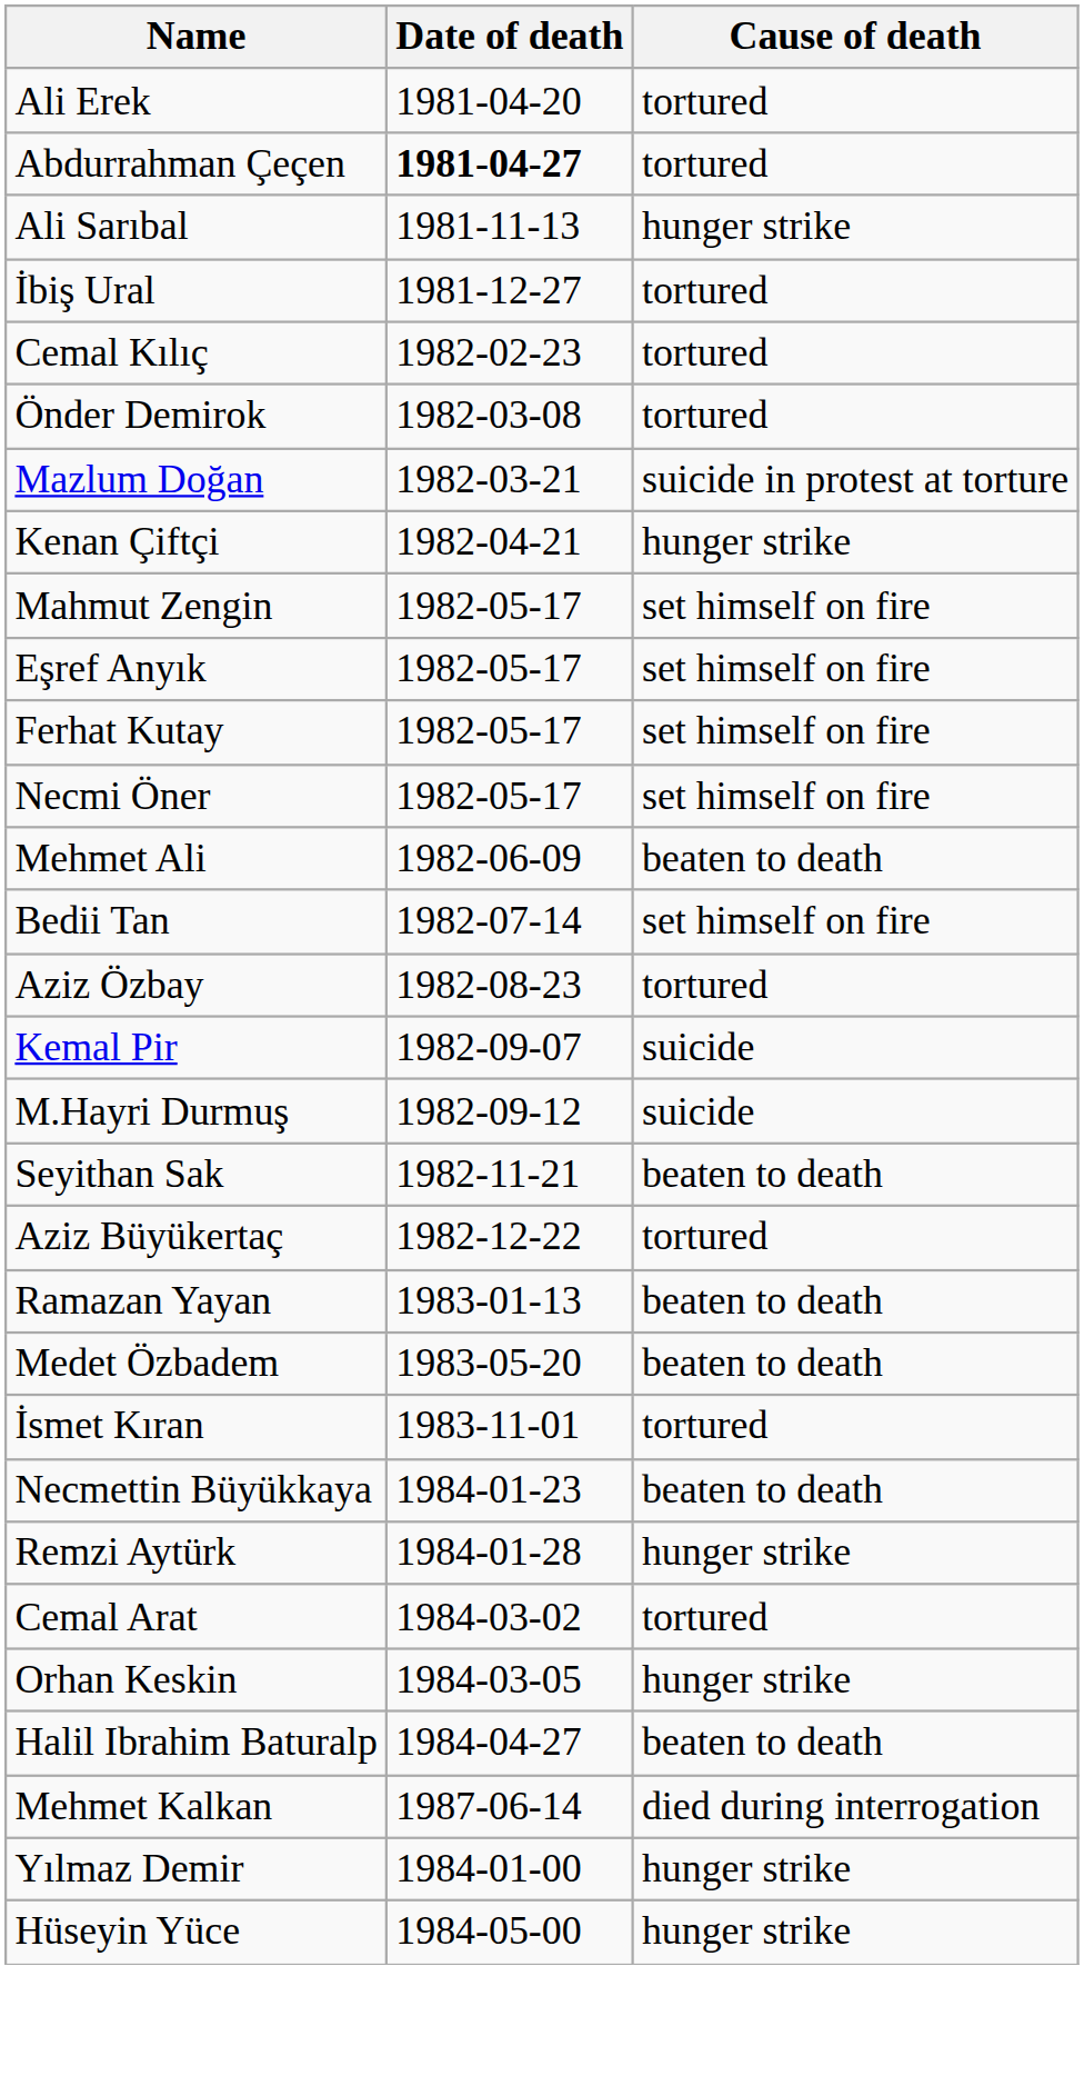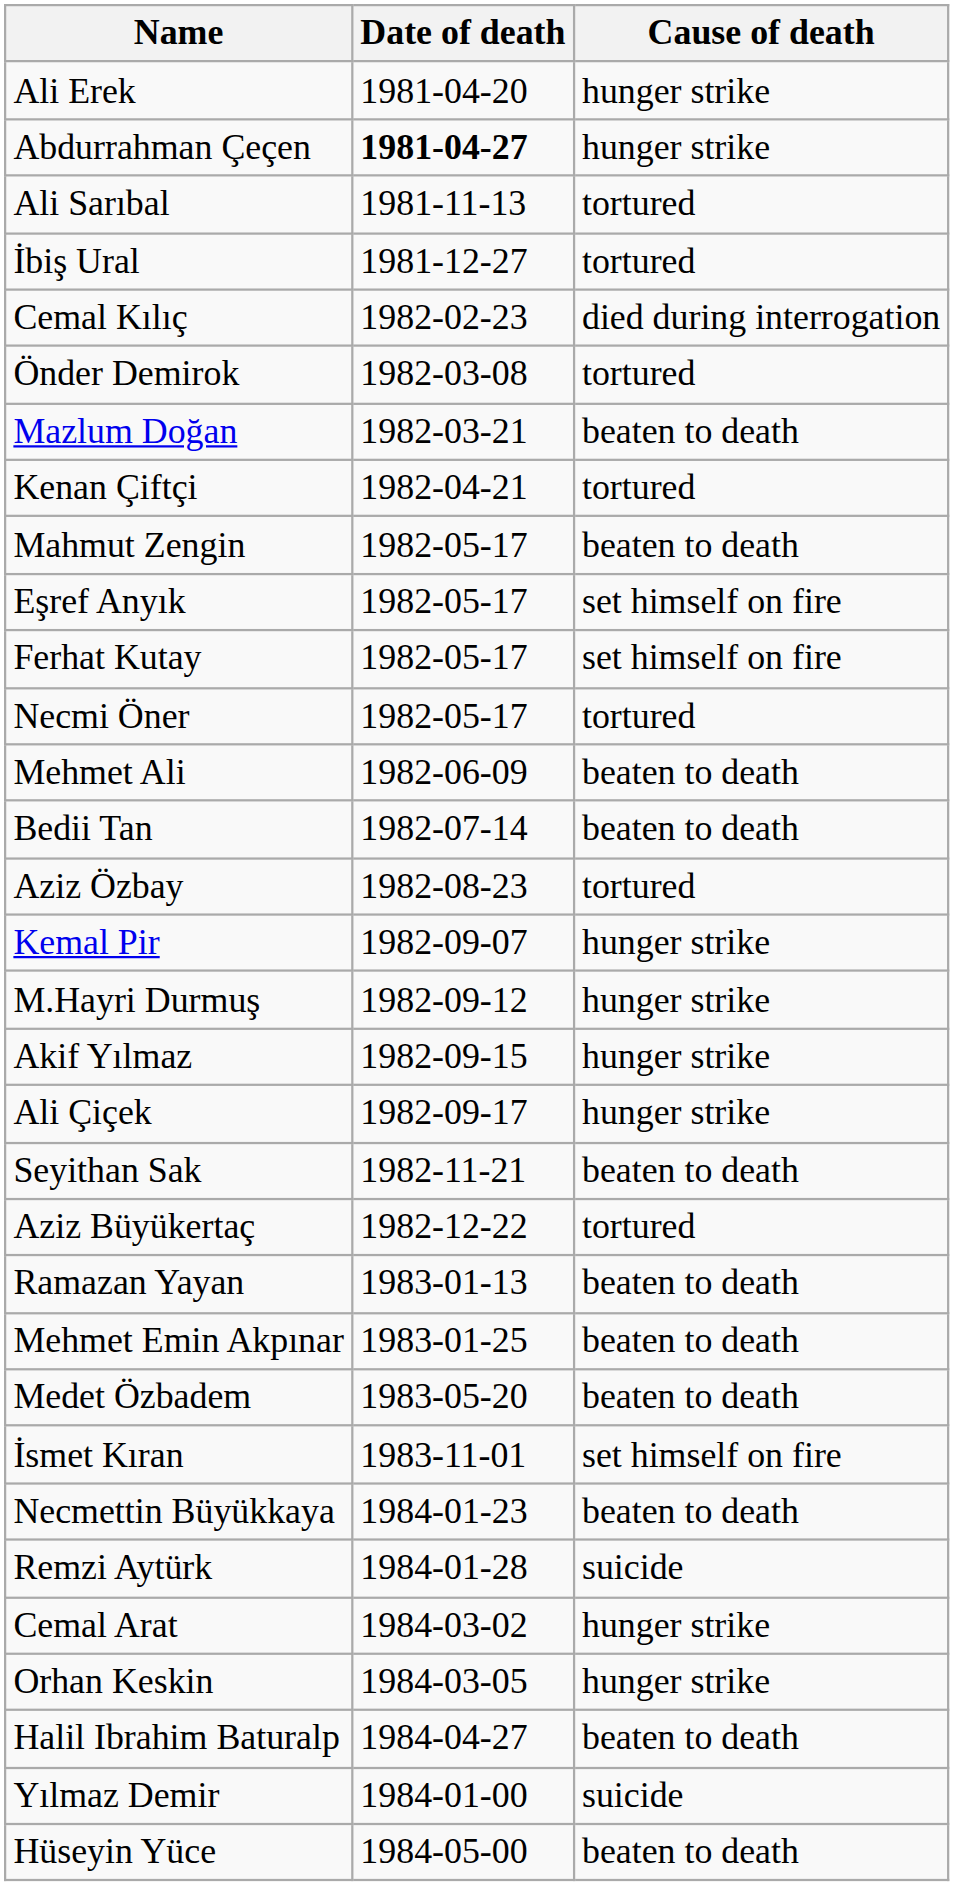Ali Erek | Cause of death: tortured -> hunger strike
Abdurrahman Çeçen | Cause of death: tortured -> hunger strike
Ali Sarıbal | Cause of death: hunger strike -> tortured
Cemal Kılıç | Cause of death: tortured -> died during interrogation
Mazlum Doğan | Cause of death: suicide in protest at torture -> beaten to death
Kenan Çiftçi | Cause of death: hunger strike -> tortured
Mahmut Zengin | Cause of death: set himself on fire -> beaten to death
Necmi Öner | Cause of death: set himself on fire -> tortured
Bedii Tan | Cause of death: set himself on fire -> beaten to death
Kemal Pir | Cause of death: suicide -> hunger strike
M.Hayri Durmuş | Cause of death: suicide -> hunger strike
+ row: Akif Yılmaz | 1982-09-15 | hunger strike
+ row: Ali Çiçek | 1982-09-17 | hunger strike
+ row: Mehmet Emin Akpınar | 1983-01-25 | beaten to death
İsmet Kıran | Cause of death: tortured -> set himself on fire
Remzi Aytürk | Cause of death: hunger strike -> suicide
Cemal Arat | Cause of death: tortured -> hunger strike
- row: Mehmet Kalkan | 1987-06-14 | died during interrogation
Yılmaz Demir | Cause of death: hunger strike -> suicide
Hüseyin Yüce | Cause of death: hunger strike -> beaten to death
